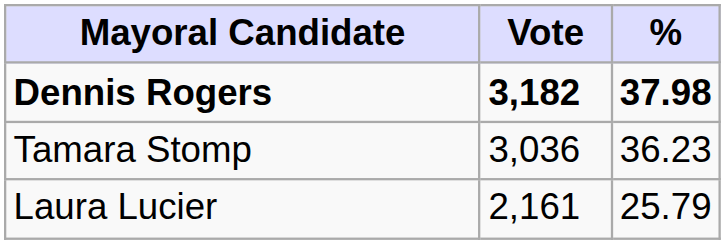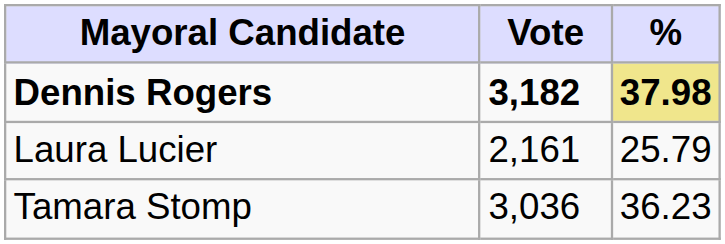Dennis Rogers | %: no background -> khaki background
rows swapped: Tamara Stomp <-> Laura Lucier
